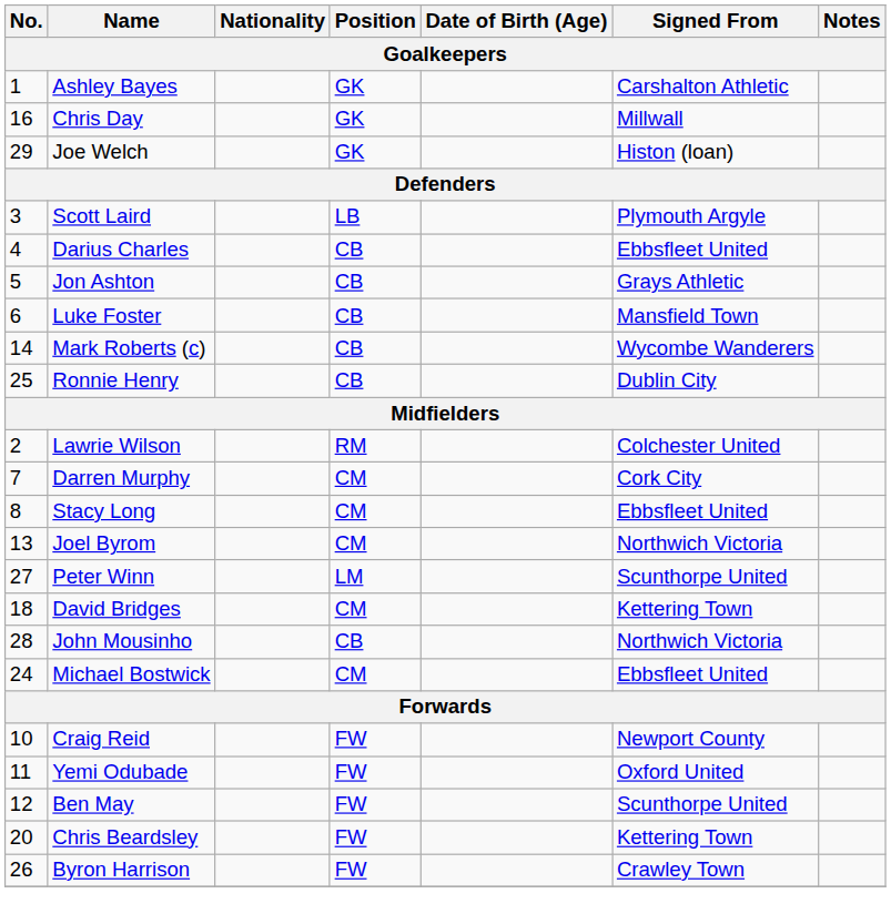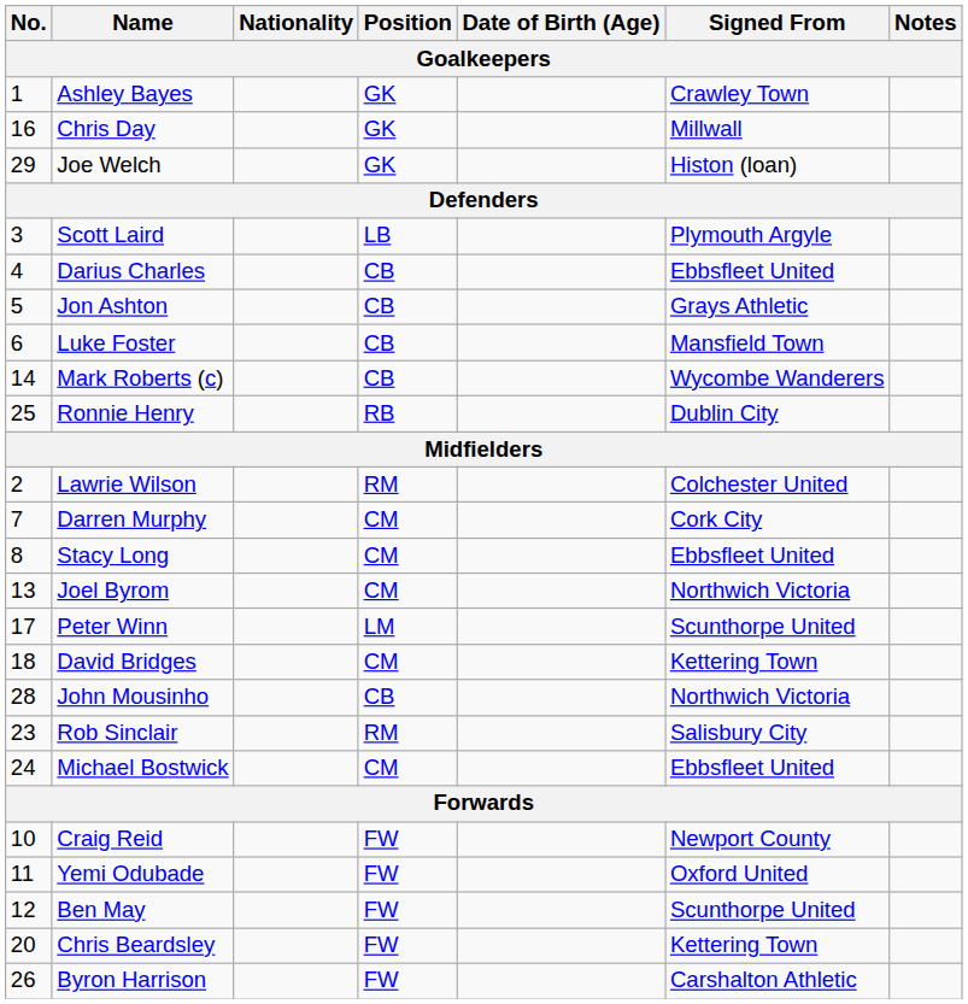Ashley Bayes | Signed From: Carshalton Athletic -> Crawley Town
Ronnie Henry | Position: CB -> RB
Peter Winn | No.: 27 -> 17
+ row: 23 | Rob Sinclair | RM | Salisbury City
Byron Harrison | Signed From: Crawley Town -> Carshalton Athletic
